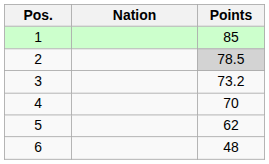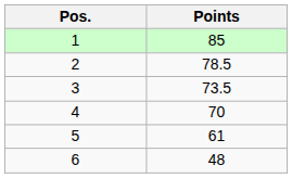- column: Nation
2 | Points: lightgrey background -> no background
3 | Points: 73.2 -> 73.5
5 | Points: 62 -> 61
